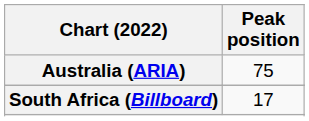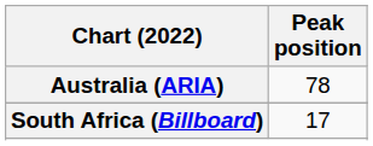Australia (ARIA) | Peak position: 75 -> 78
